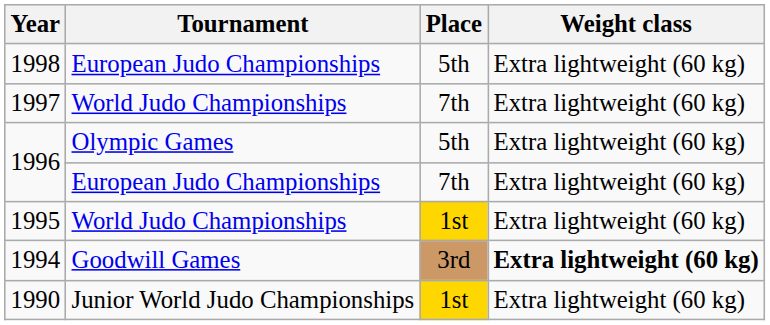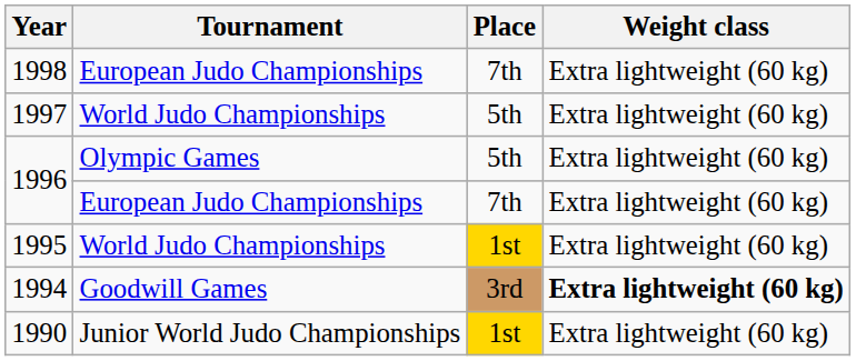1998 | Place: 5th -> 7th
1997 | Place: 7th -> 5th
